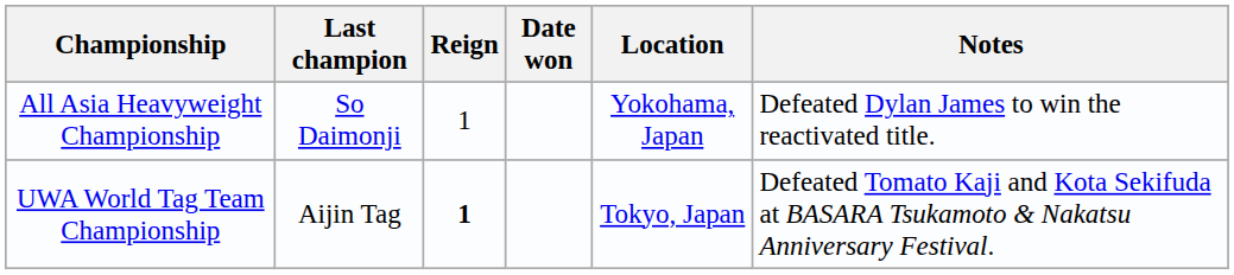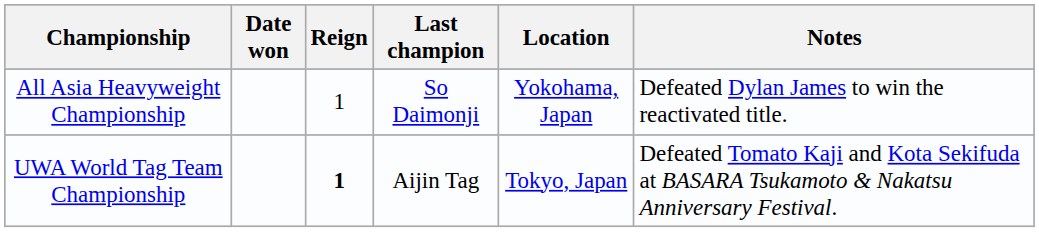columns swapped: Last champion <-> Date won
